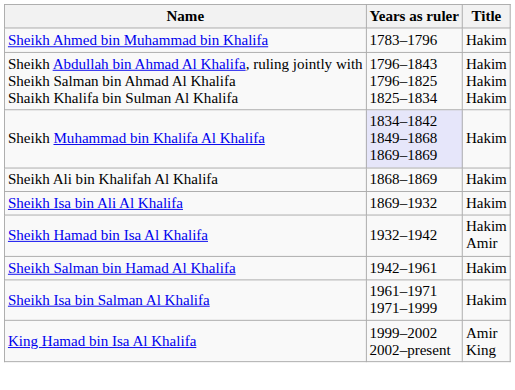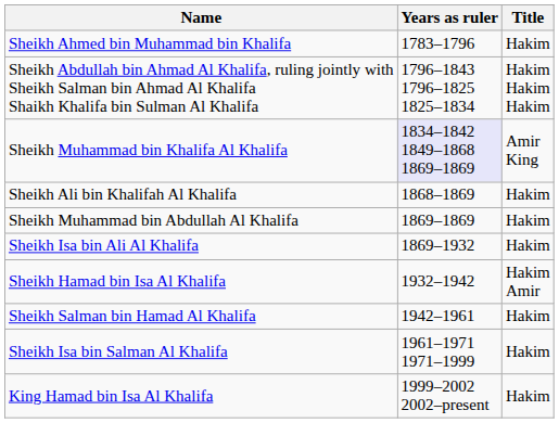Sheikh Muhammad bin Khalifa Al Khalifa | Title: Hakim -> Amir King
+ row: Sheikh Muhammad bin Abdullah Al Khalifa | 1869–1869 | Hakim
King Hamad bin Isa Al Khalifa | Title: Amir King -> Hakim
